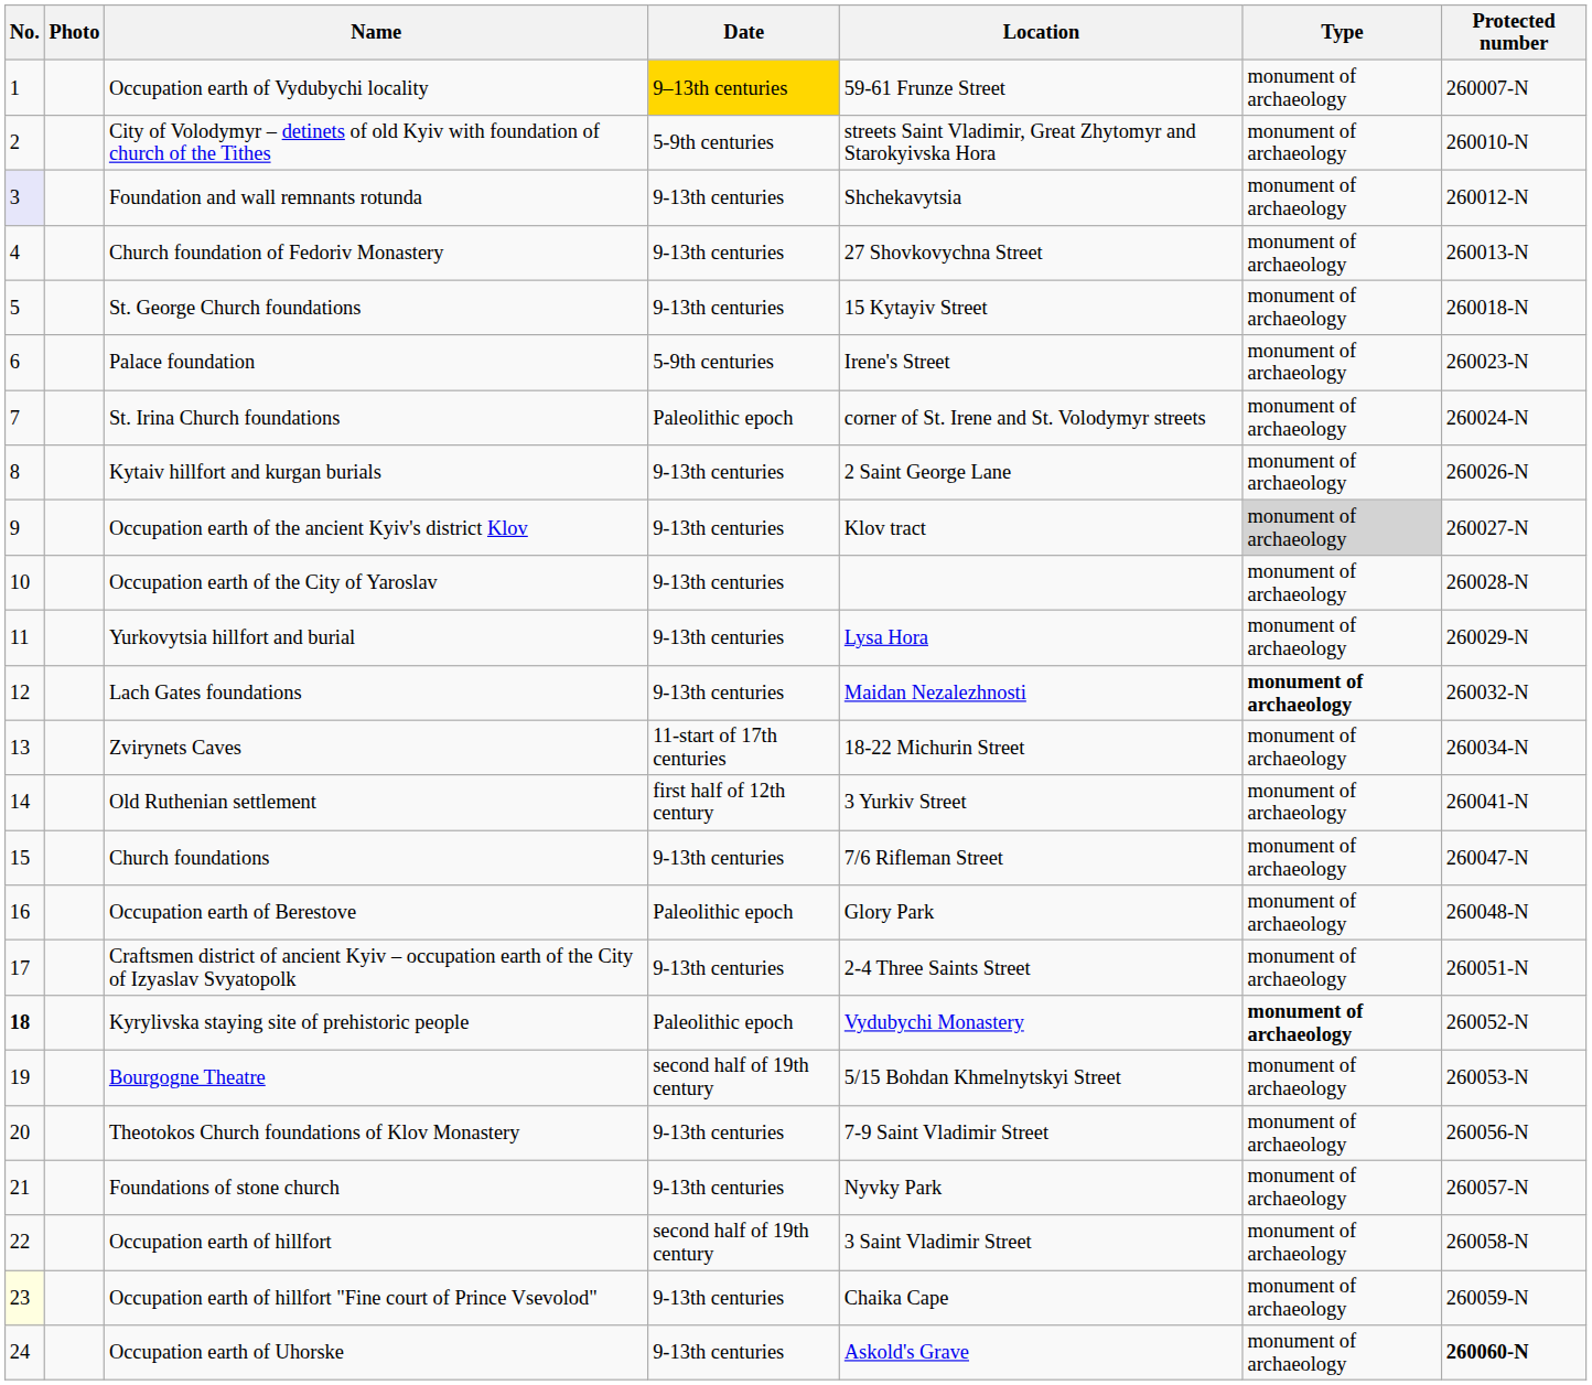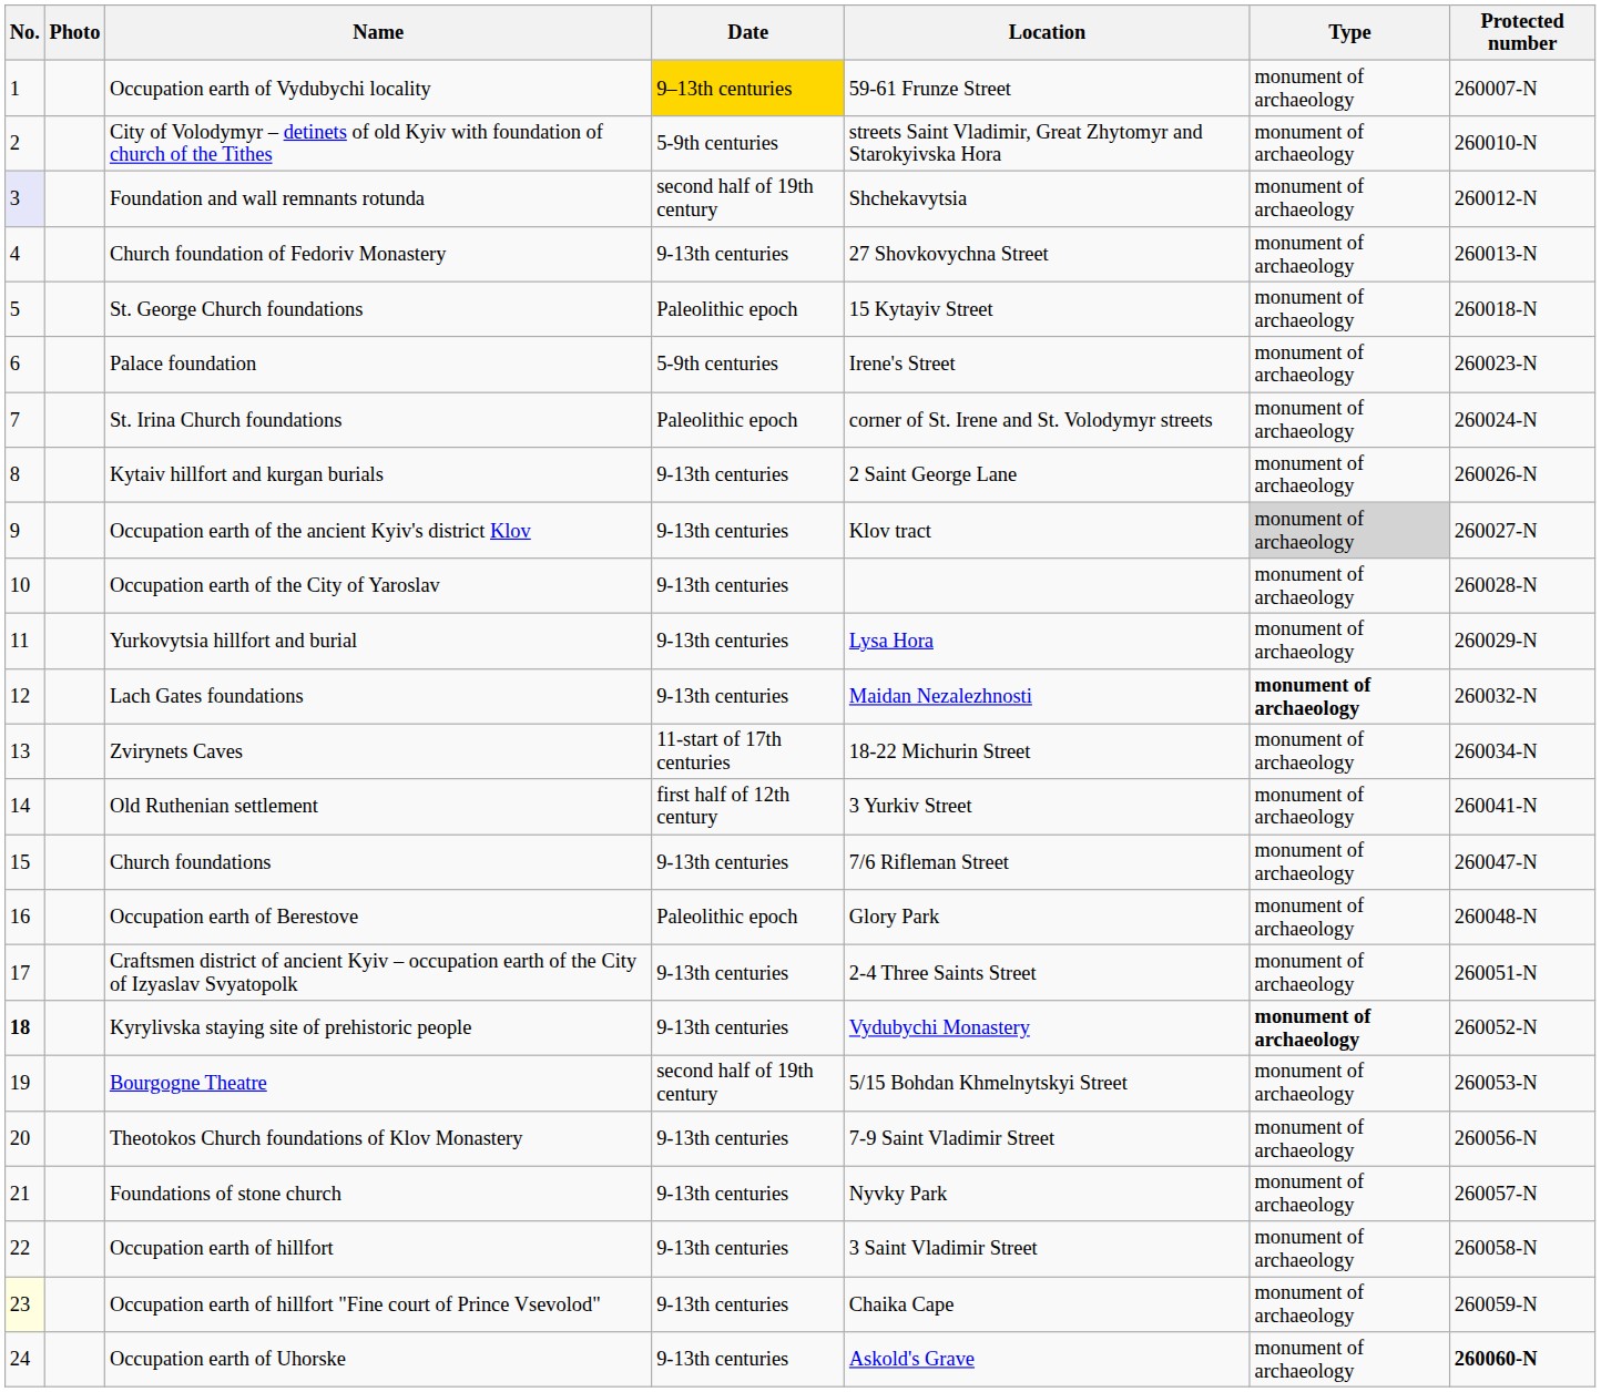Foundation and wall remnants rotunda | Date: 9-13th centuries -> second half of 19th century
St. George Church foundations | Date: 9-13th centuries -> Paleolithic epoch
Kyrylivska staying site of prehistoric people | Date: Paleolithic epoch -> 9-13th centuries
Occupation earth of hillfort | Date: second half of 19th century -> 9-13th centuries
